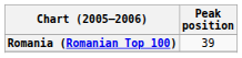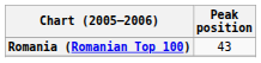Romania (Romanian Top 100) | Peak position: 39 -> 43
